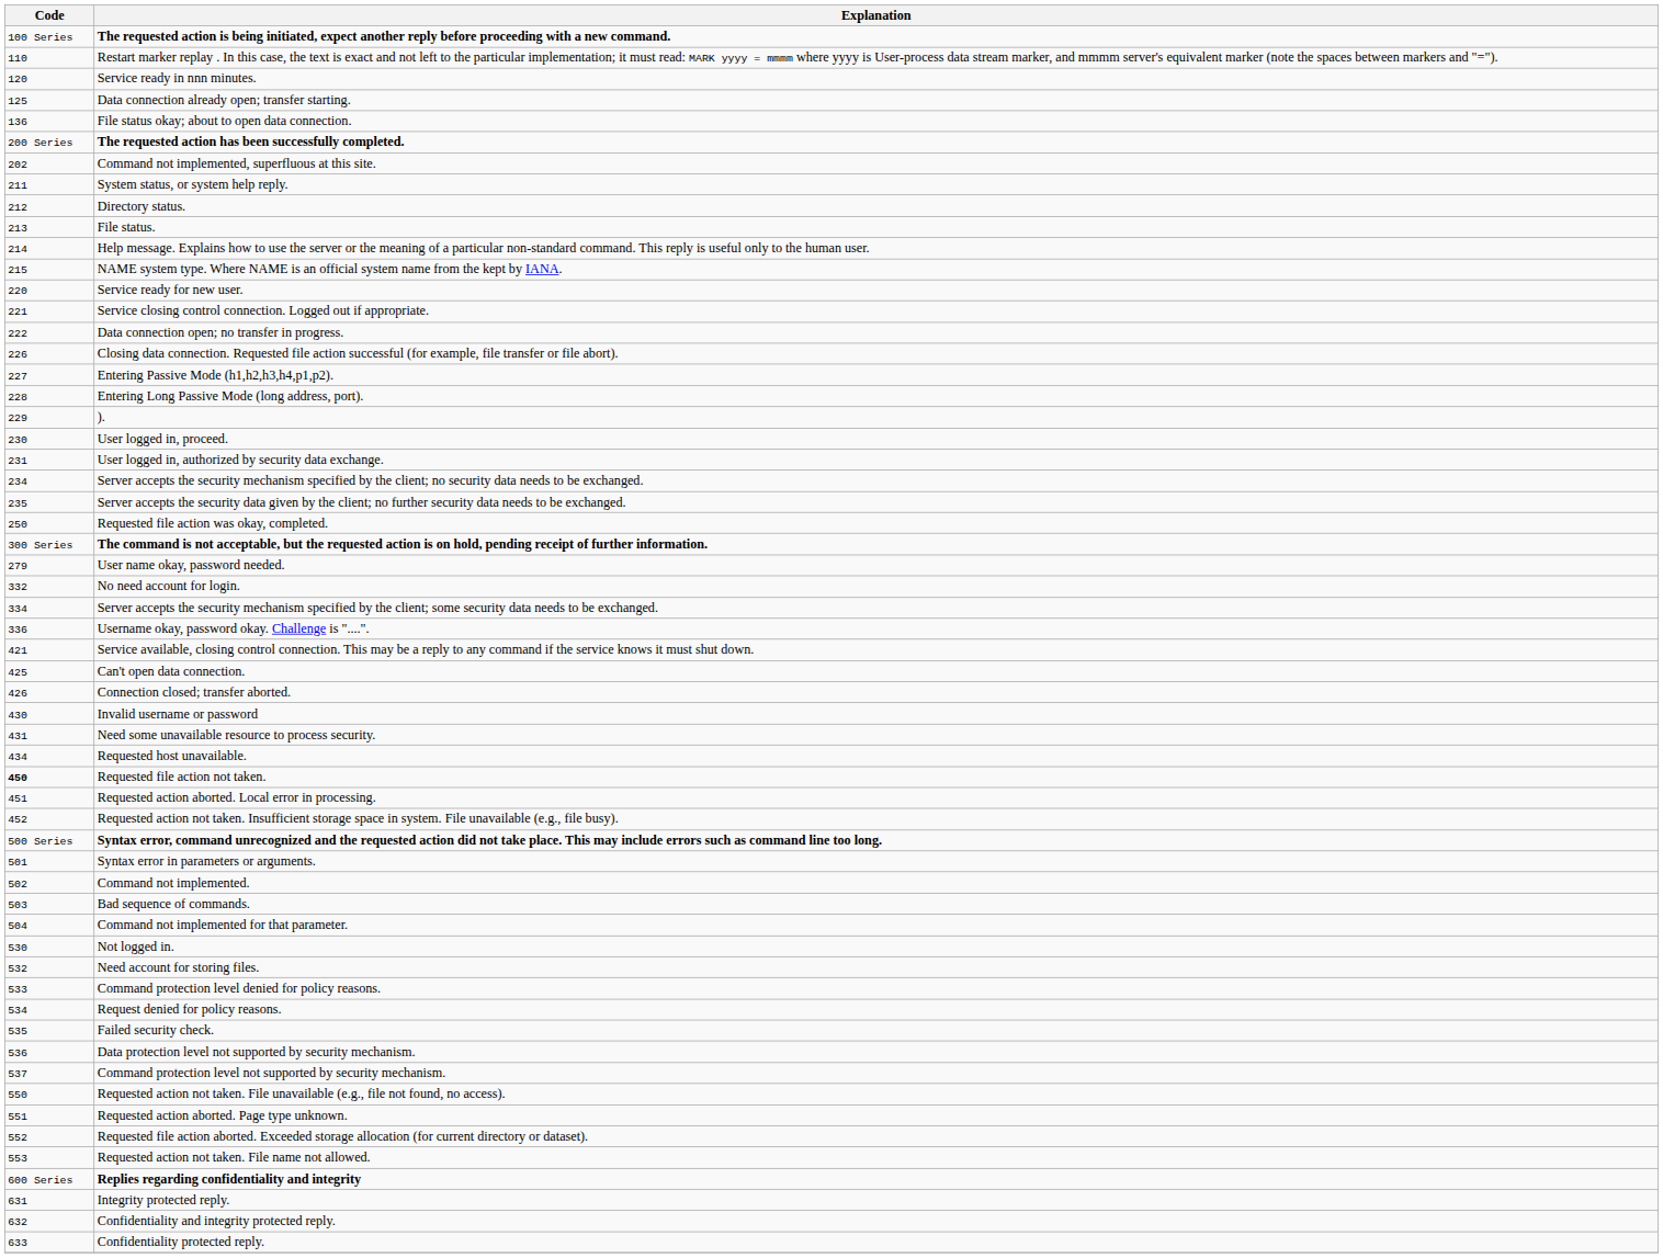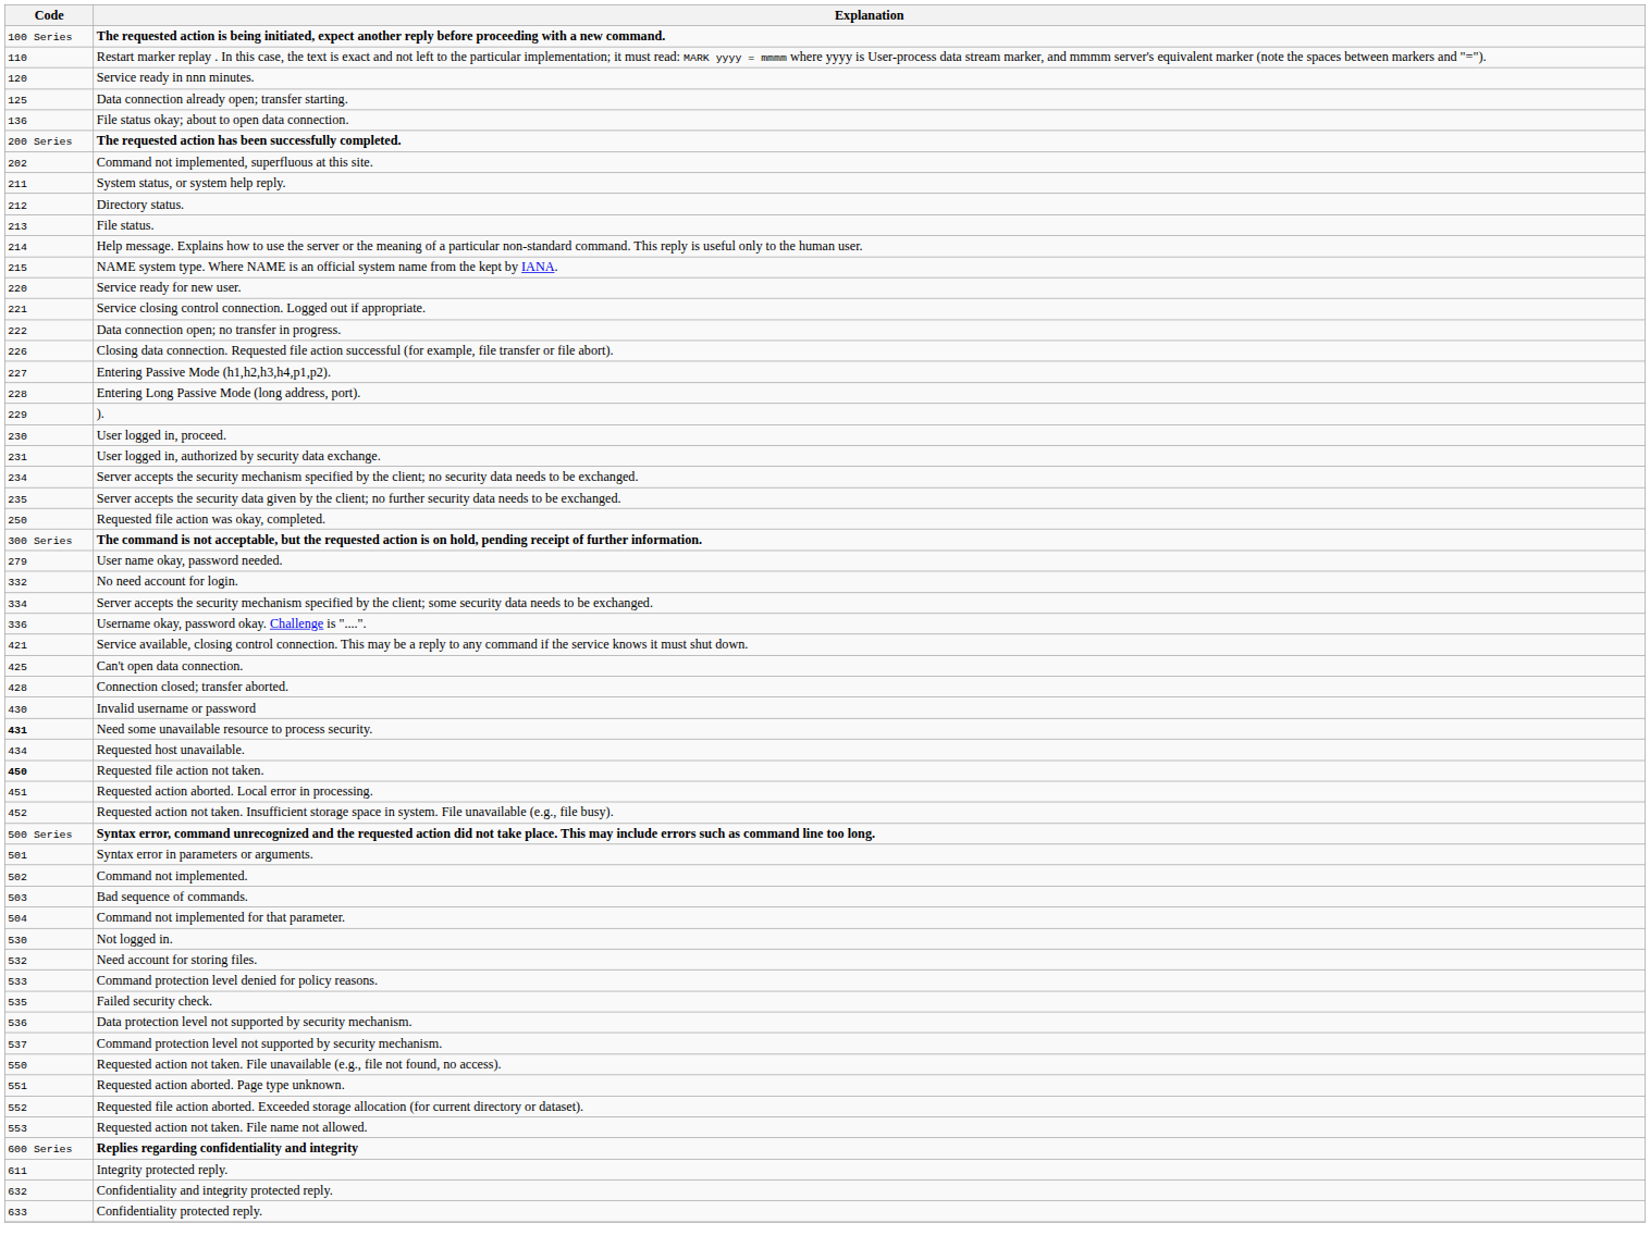Connection closed; transfer aborted. | Code: 426 -> 428
Need some unavailable resource to process security. | Code: normal -> bold
- row: 534 | Request denied for policy reasons.
Integrity protected reply. | Code: 631 -> 611
